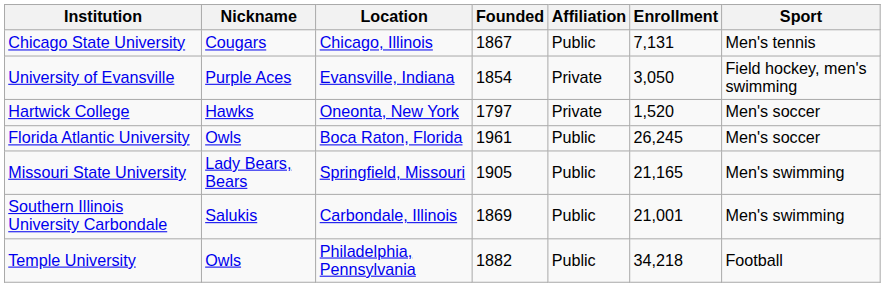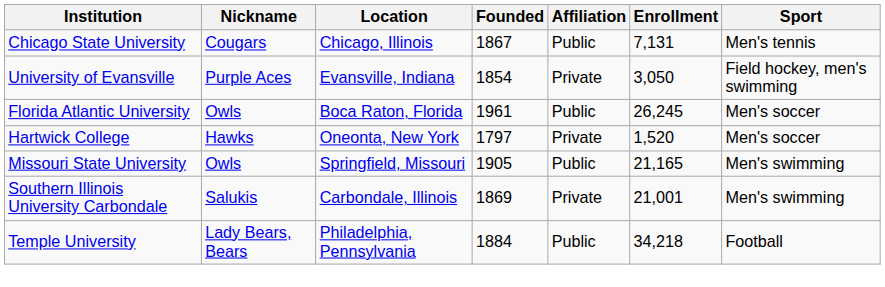rows swapped: Florida Atlantic University <-> Hartwick College
Missouri State University | Nickname: Lady Bears, Bears -> Owls
Southern Illinois University Carbondale | Affiliation: Public -> Private
Temple University | Nickname: Owls -> Lady Bears, Bears
Temple University | Founded: 1882 -> 1884
